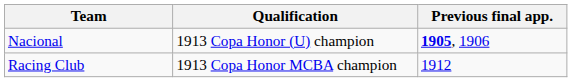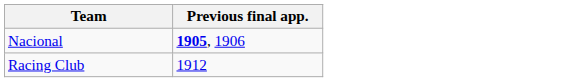- column: Qualification | 1913 Copa Honor (U) champion | 1913 Copa Honor MCBA champion
